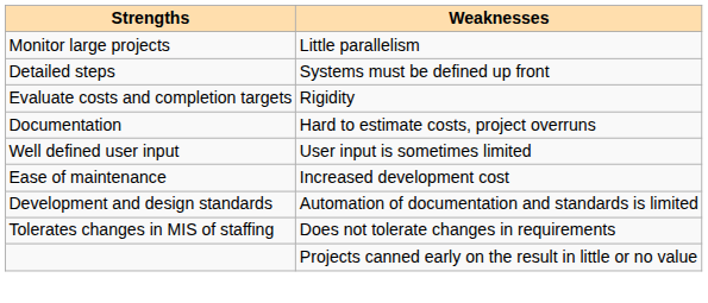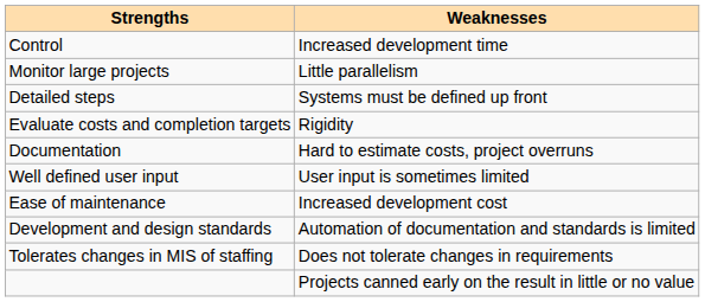+ row: Control | Increased development time
